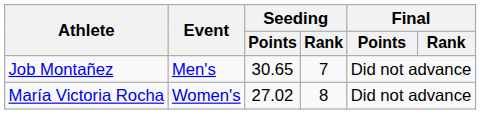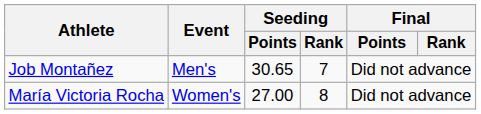María Victoria Rocha | Seeding / Points: 27.02 -> 27.00
